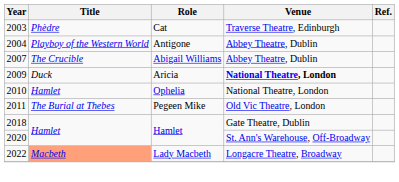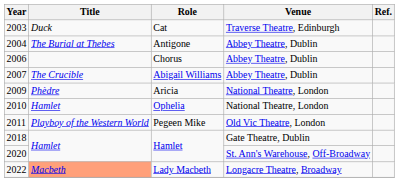Cat | Title: Phèdre -> Duck
Antigone | Title: Playboy of the Western World -> The Burial at Thebes
+ row: 2006 | Chorus | Abbey Theatre, Dublin
Aricia | Title: Duck -> Phèdre
Aricia | Venue: bold -> normal
Pegeen Mike | Title: The Burial at Thebes -> Playboy of the Western World
